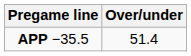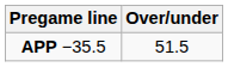APP −35.5 | Over/under: 51.4 -> 51.5
